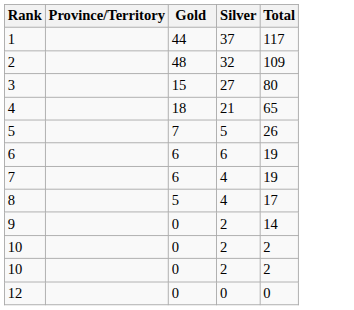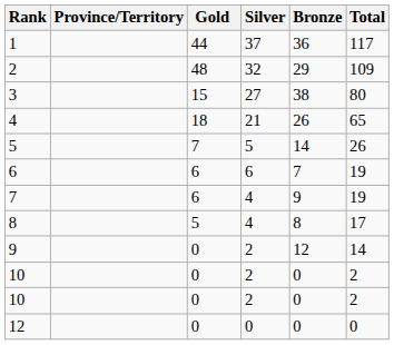+ column: Bronze | 36 | 29 | 38 | 26 | 14 | 7 | 9 | 8 | 12 | 0 | 0 | 0
